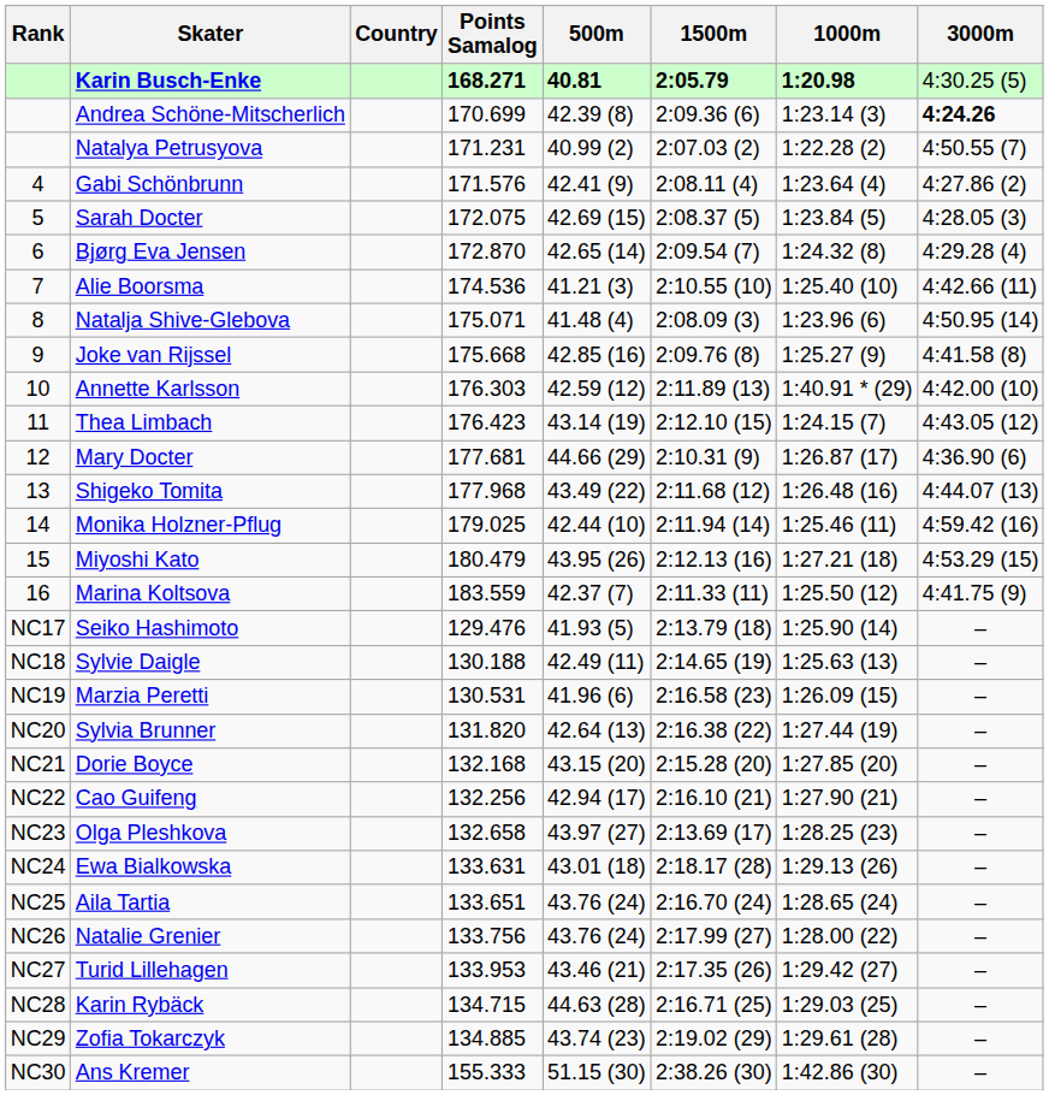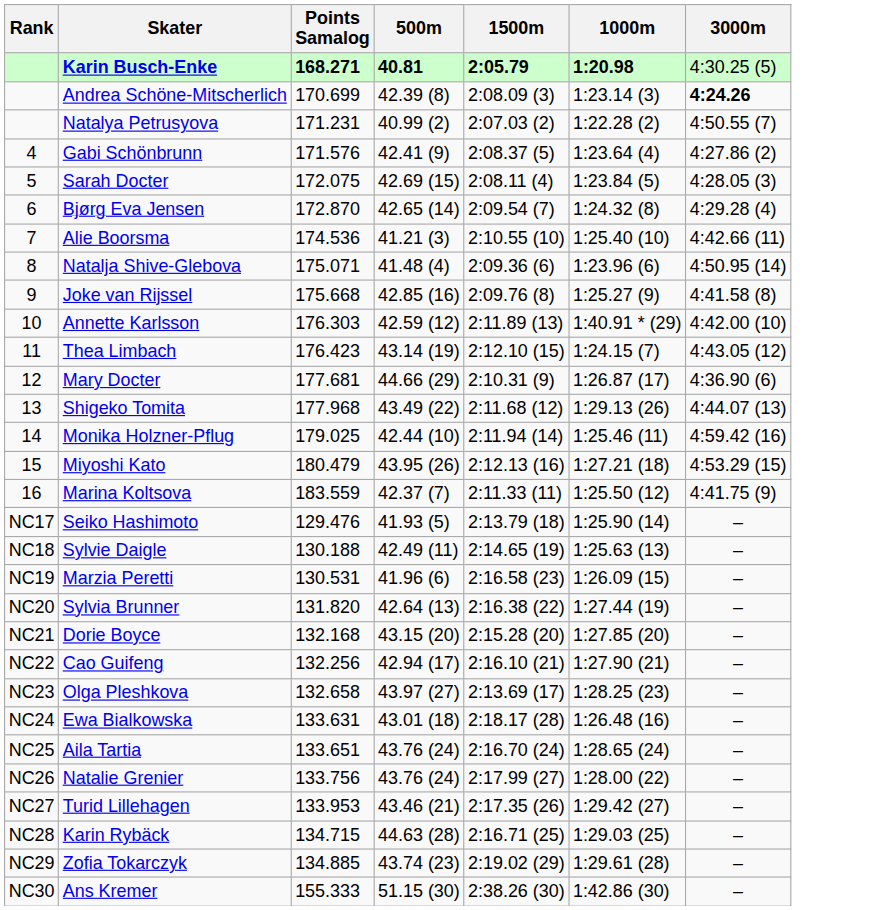- column: Country
Andrea Schöne-Mitscherlich | 1500m: 2:09.36 (6) -> 2:08.09 (3)
Gabi Schönbrunn | 1500m: 2:08.11 (4) -> 2:08.37 (5)
Sarah Docter | 1500m: 2:08.37 (5) -> 2:08.11 (4)
Natalja Shive-Glebova | 1500m: 2:08.09 (3) -> 2:09.36 (6)
Shigeko Tomita | 1000m: 1:26.48 (16) -> 1:29.13 (26)
Ewa Bialkowska | 1000m: 1:29.13 (26) -> 1:26.48 (16)
